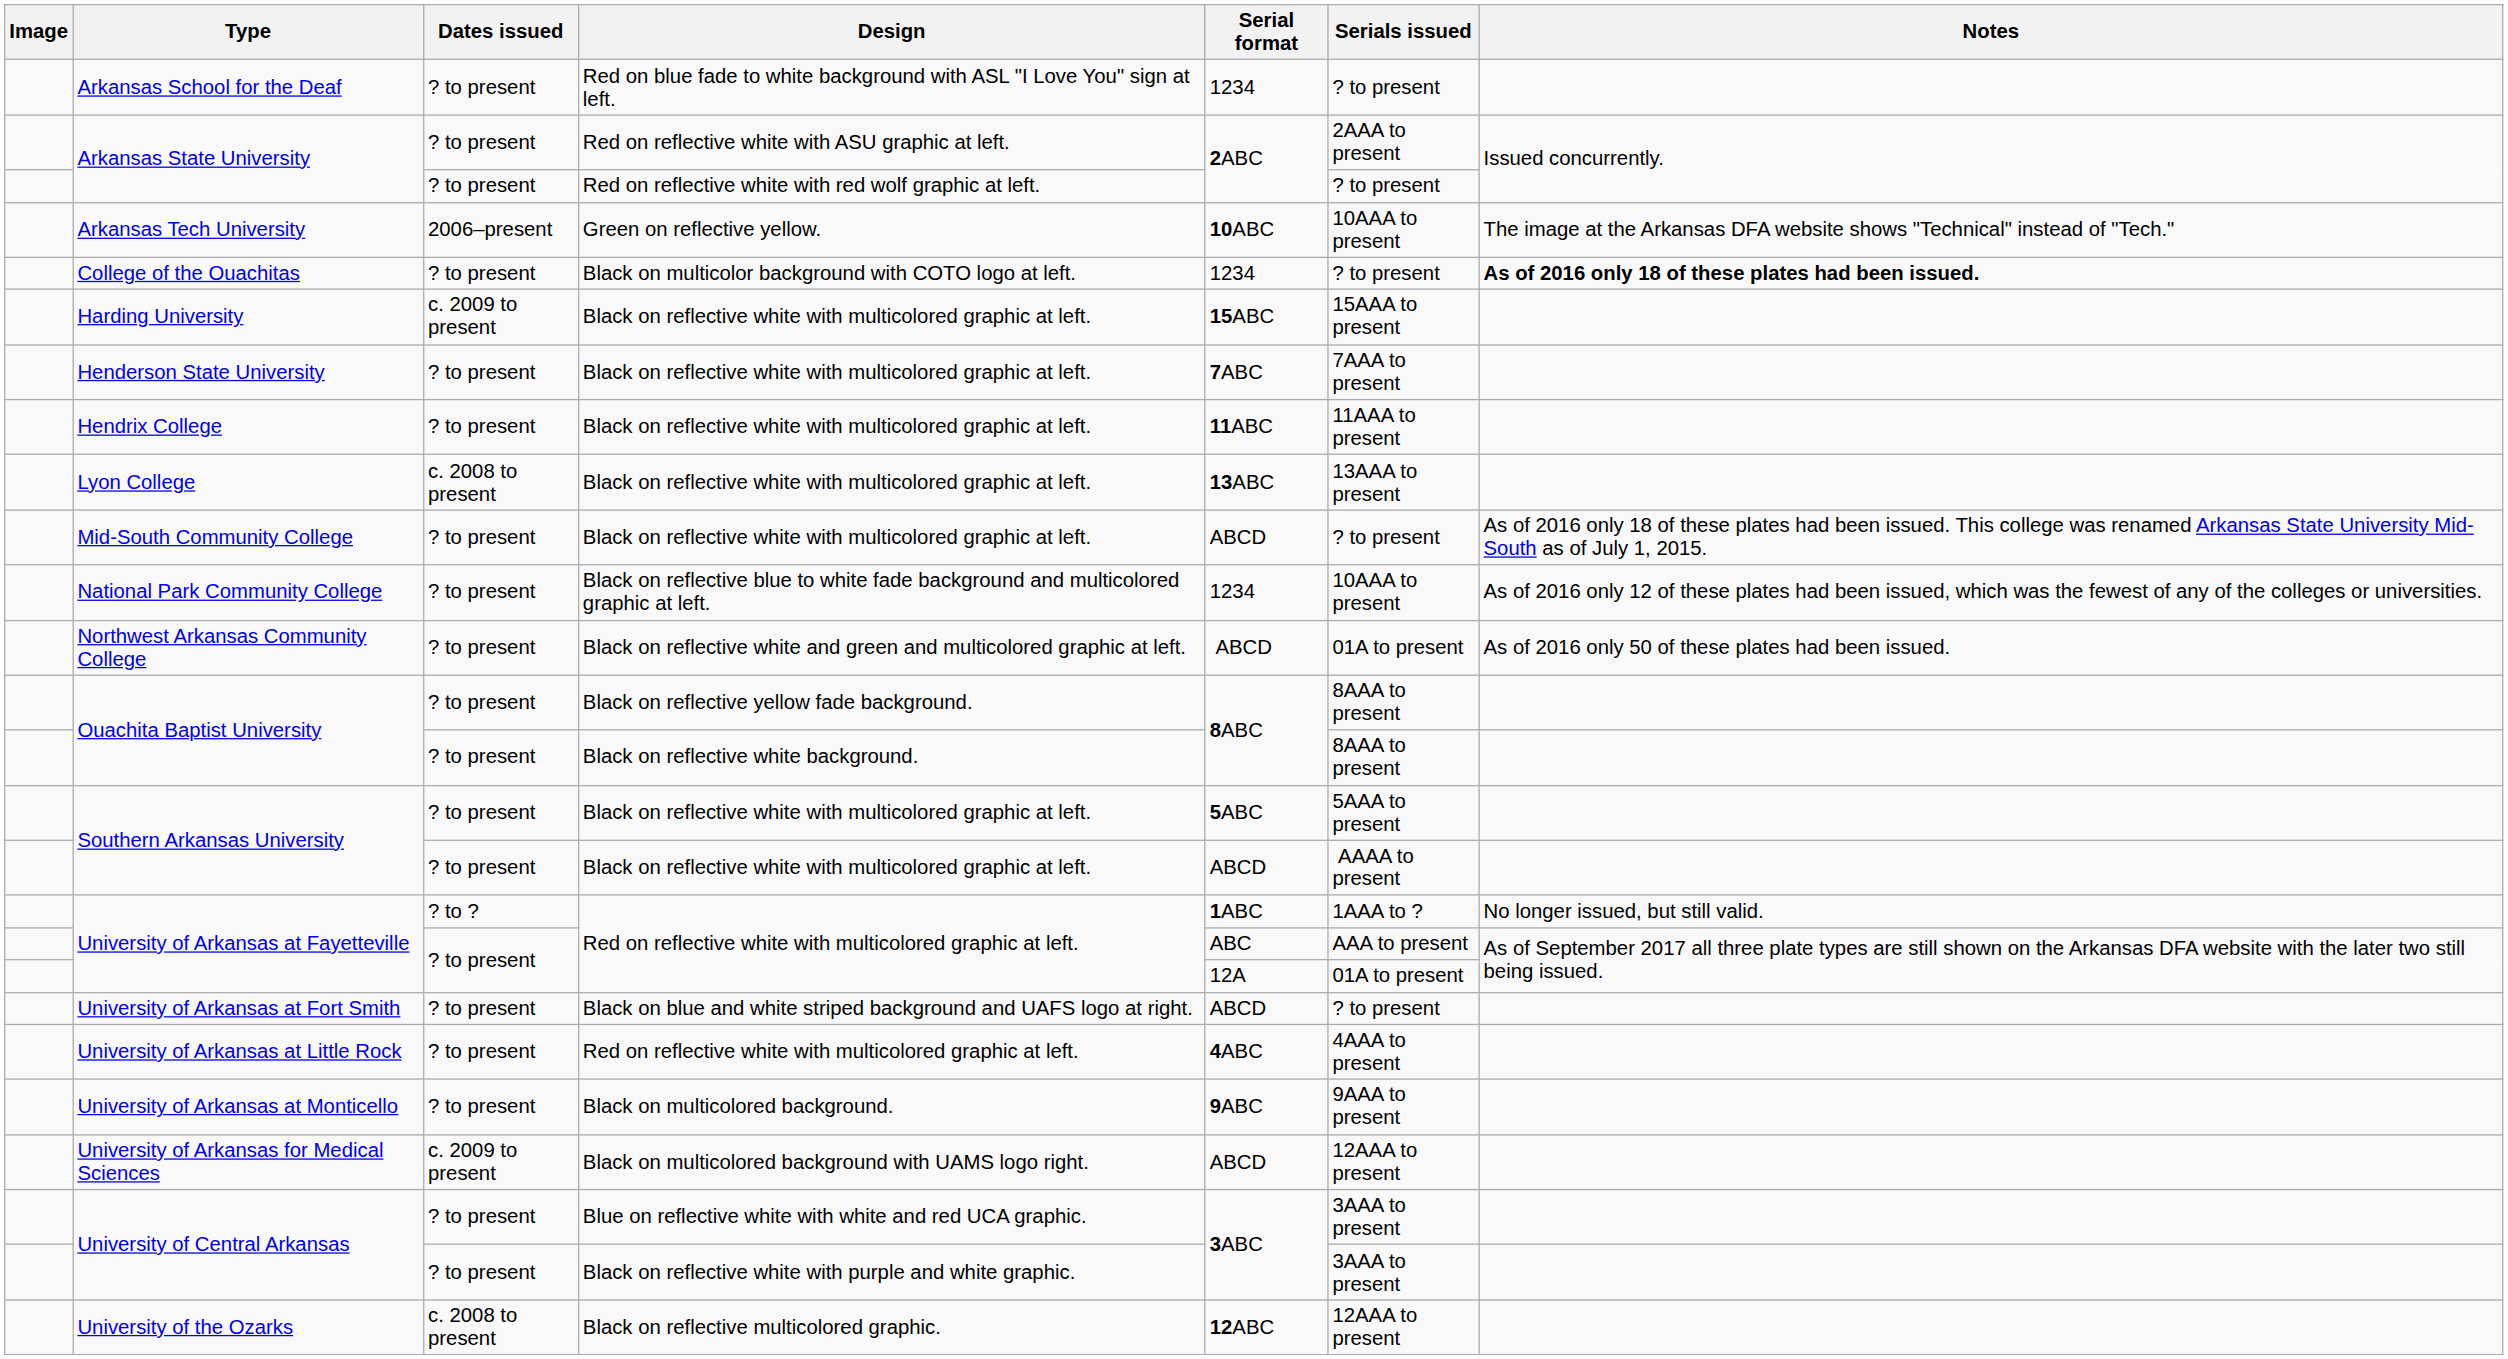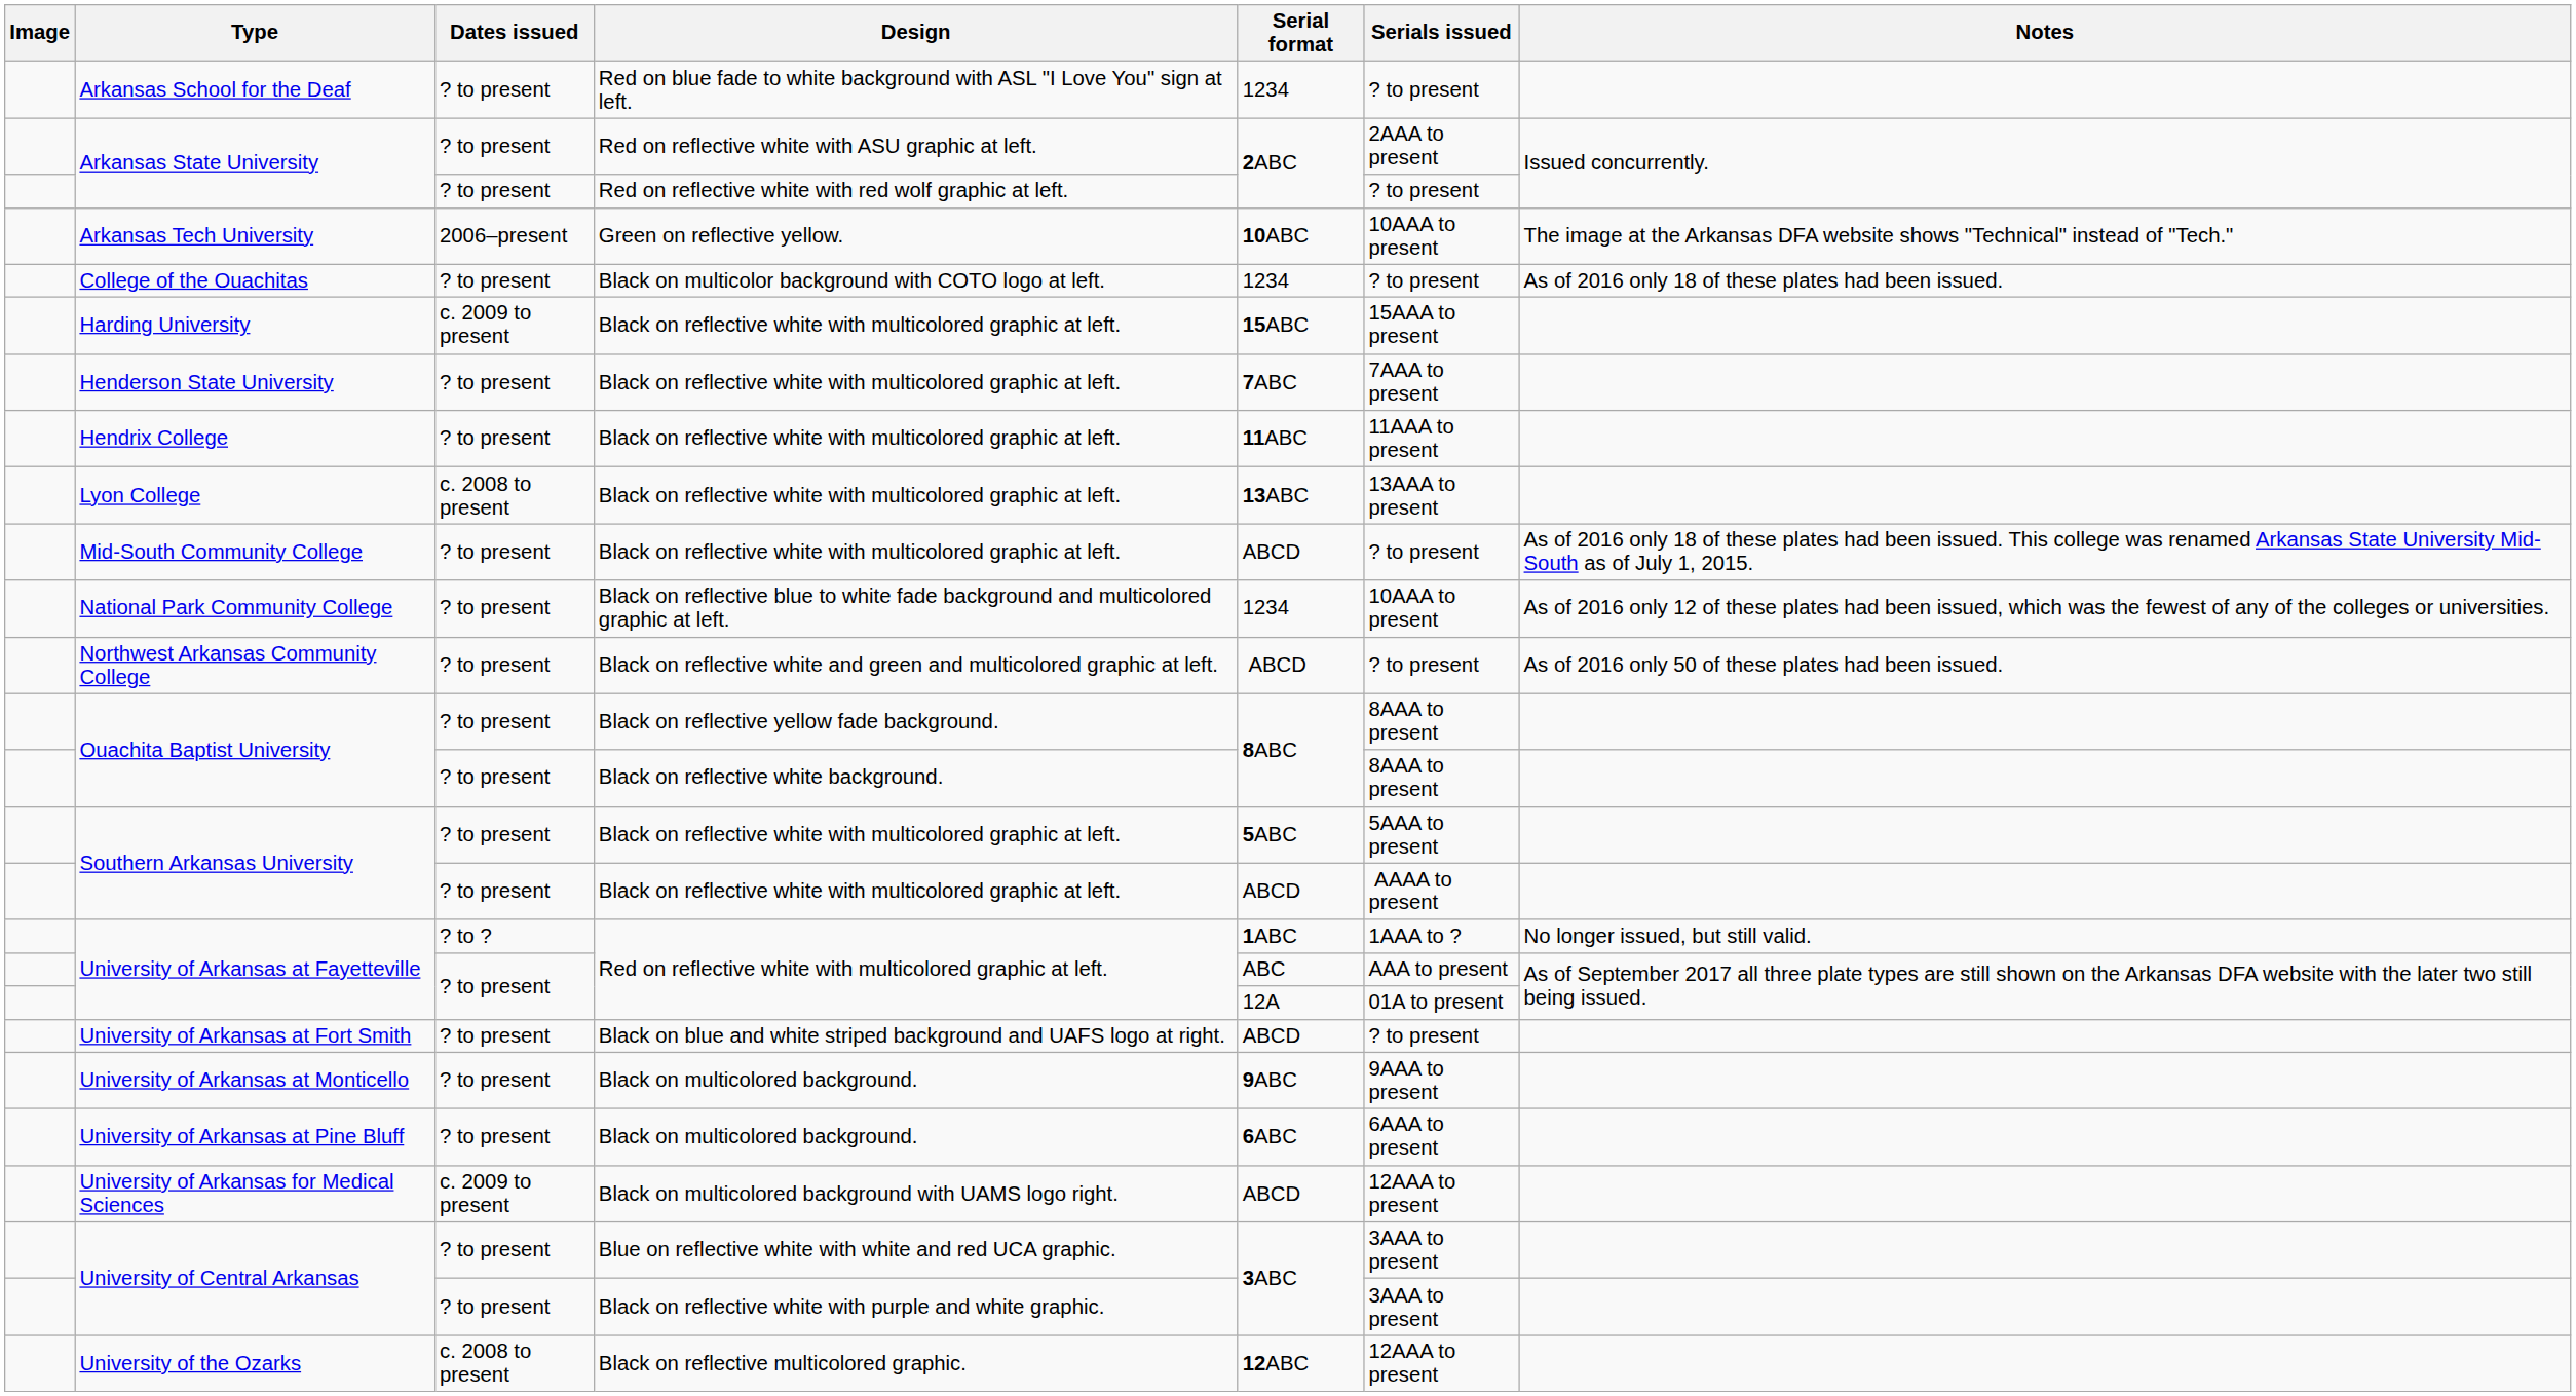College of the Ouachitas | Notes: bold -> normal
Northwest Arkansas Community College | Serials issued: 01A to present -> ? to present
- row: University of Arkansas at Little Rock | ? to present | Red on reflective white with multicolored graphic at left. | 4ABC | 4AAA to present
+ row: University of Arkansas at Pine Bluff | ? to present | Black on multicolored background. | 6ABC | 6AAA to present
